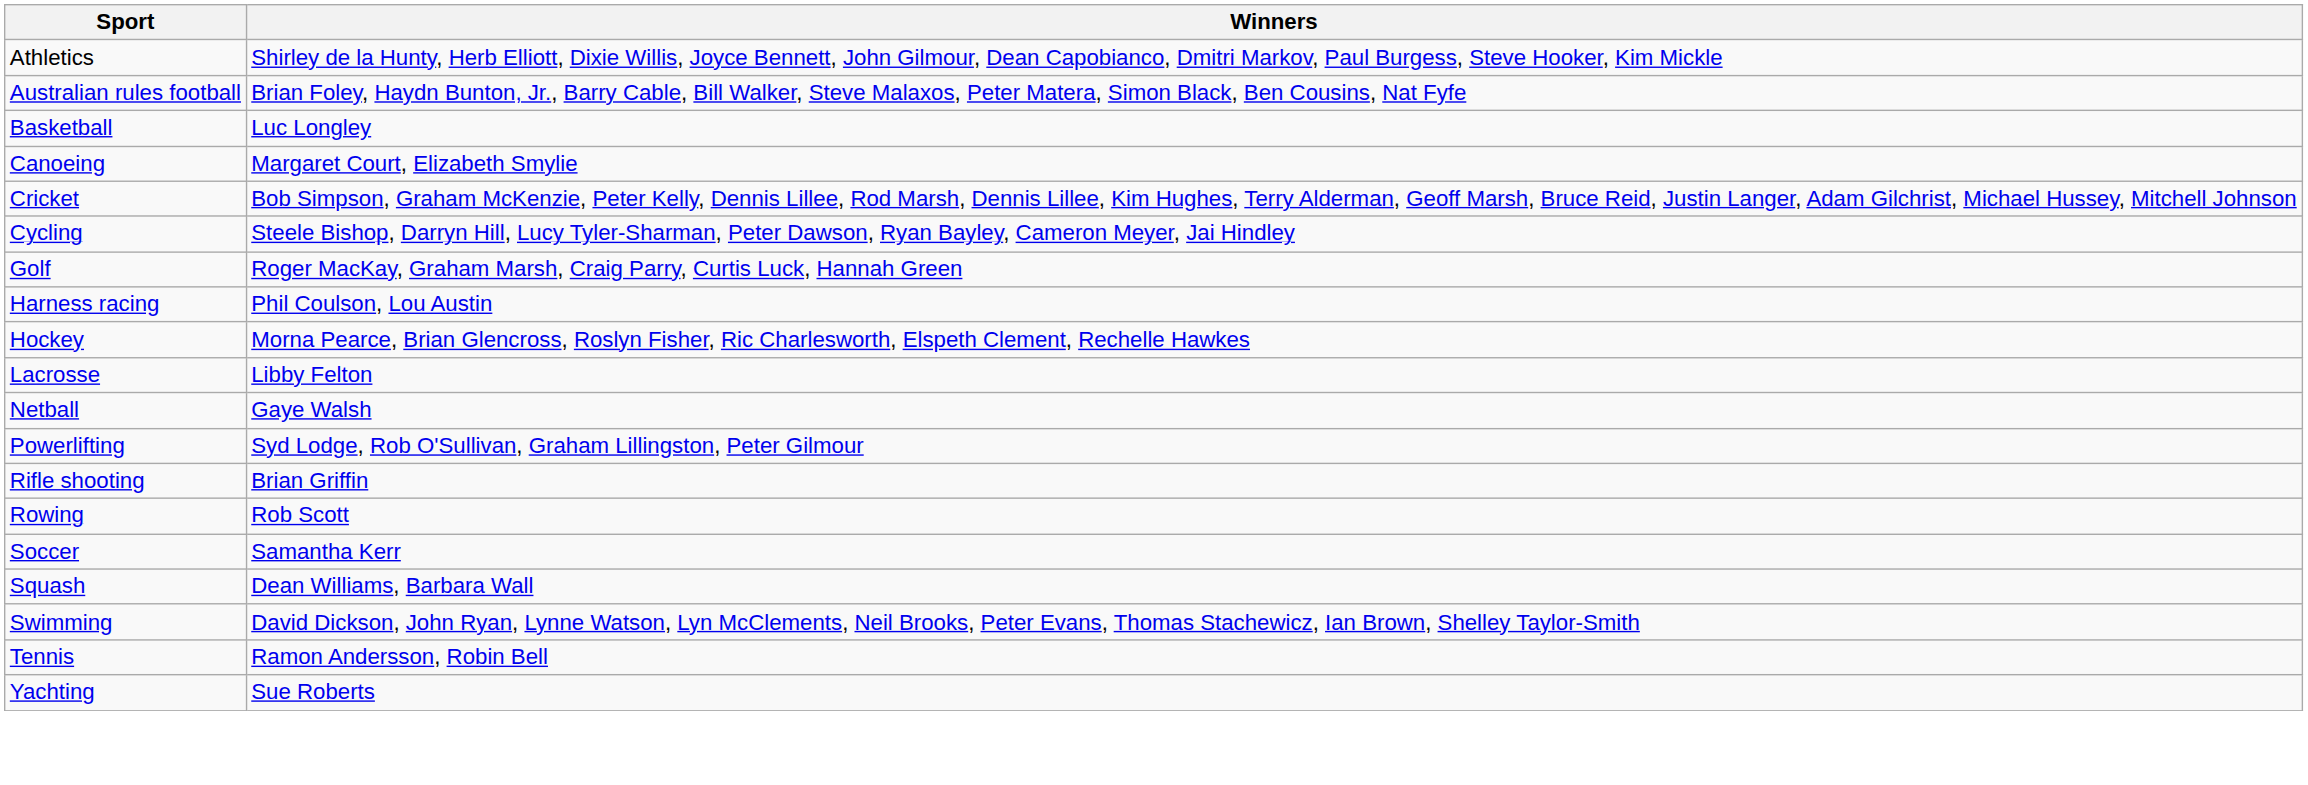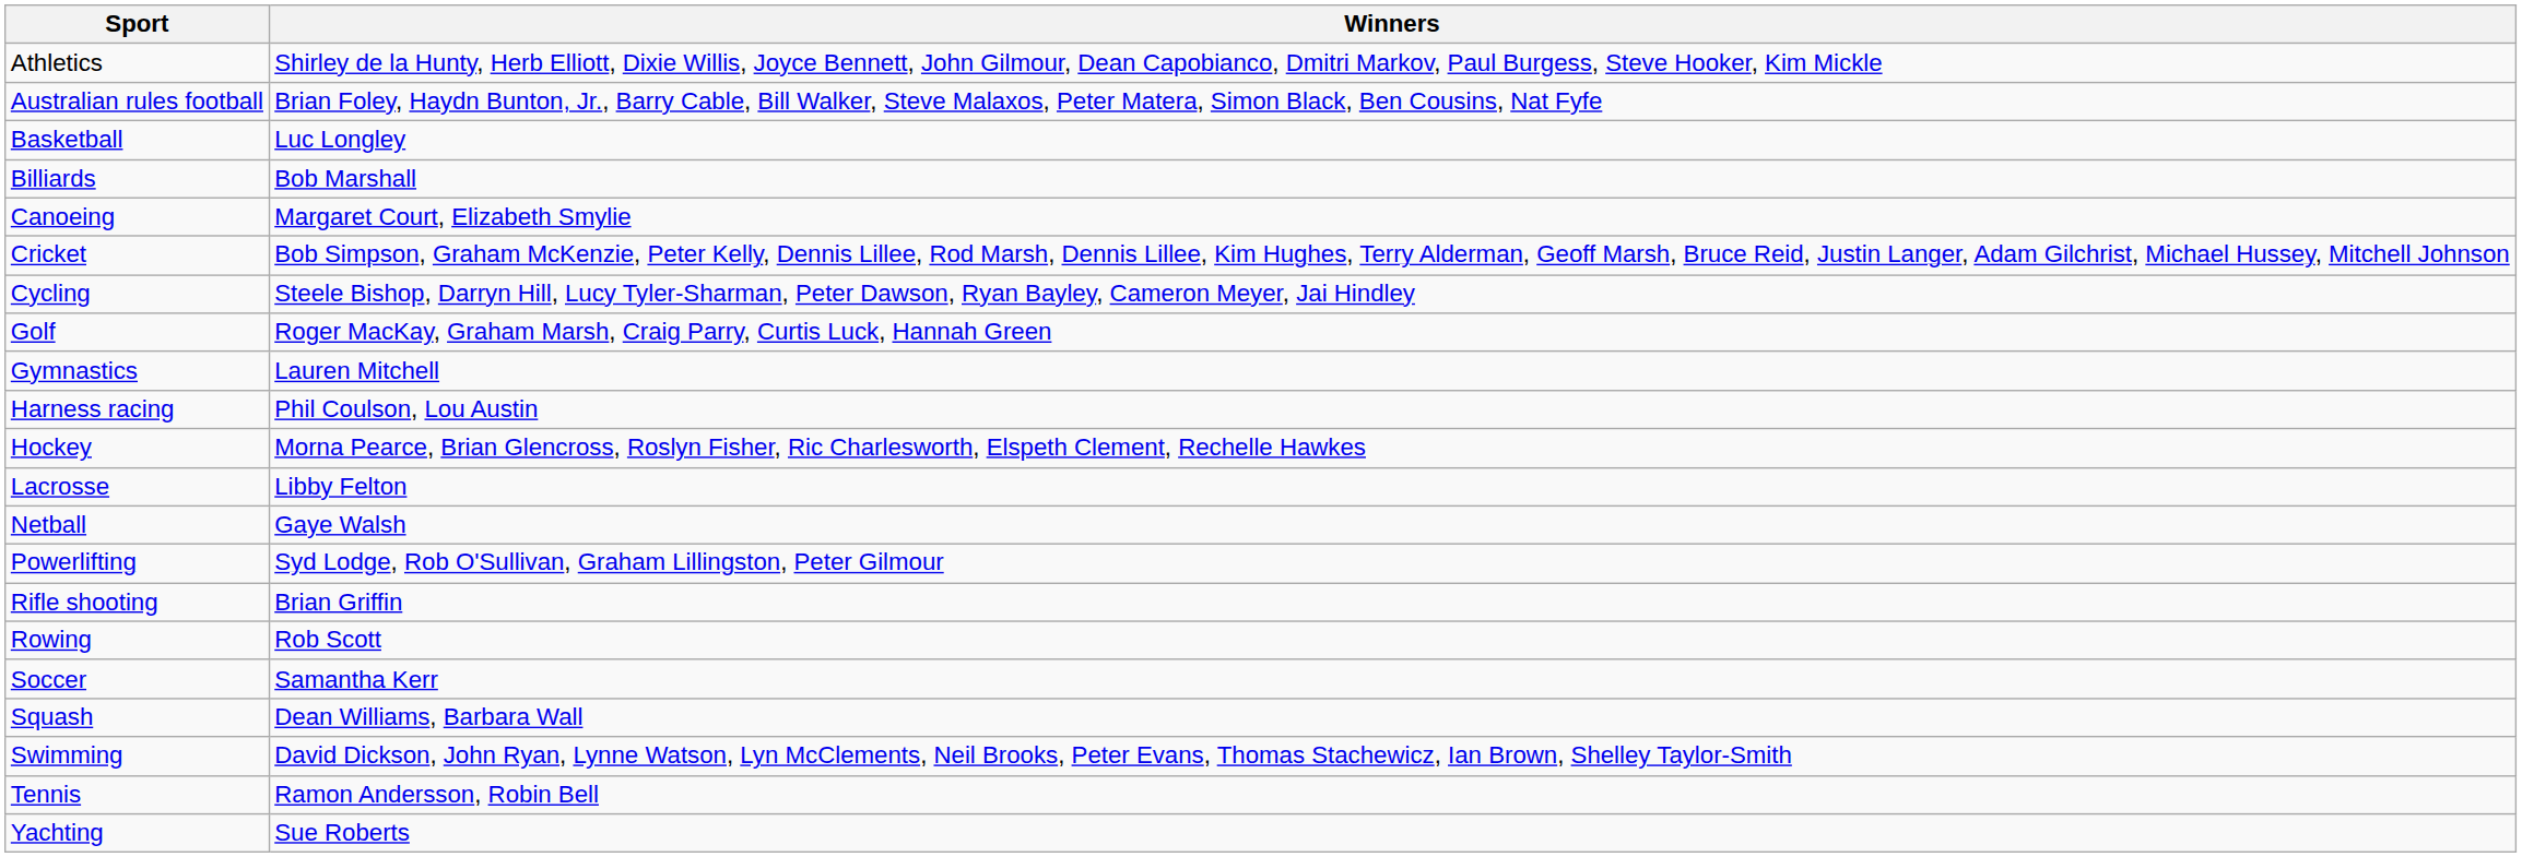+ row: Billiards | Bob Marshall
+ row: Gymnastics | Lauren Mitchell
